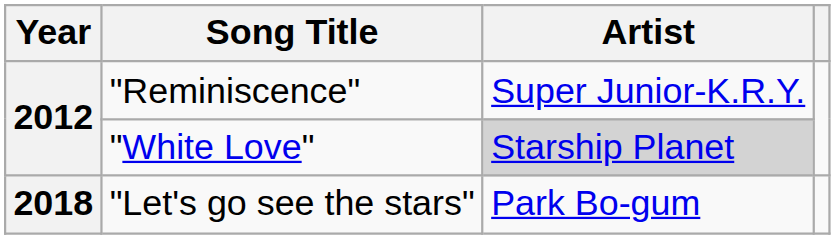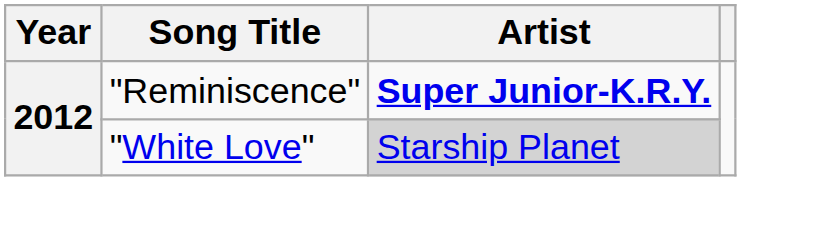"Reminiscence" | Artist: normal -> bold
- row: 2018 | "Let's go see the stars" | Park Bo-gum
